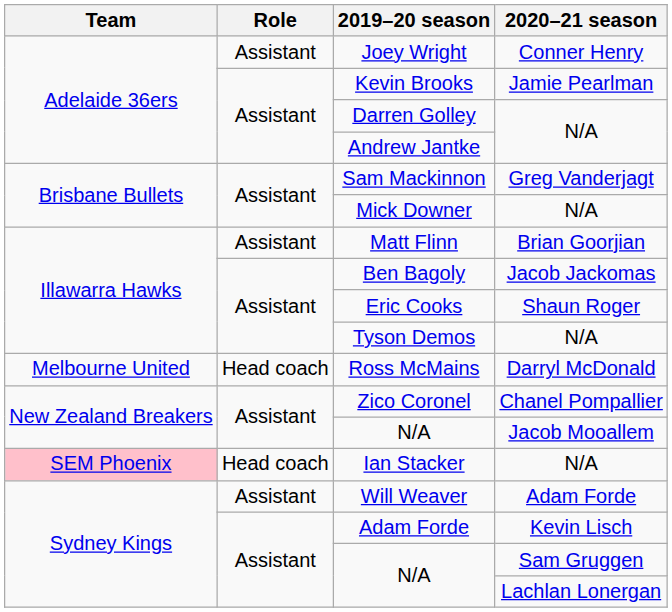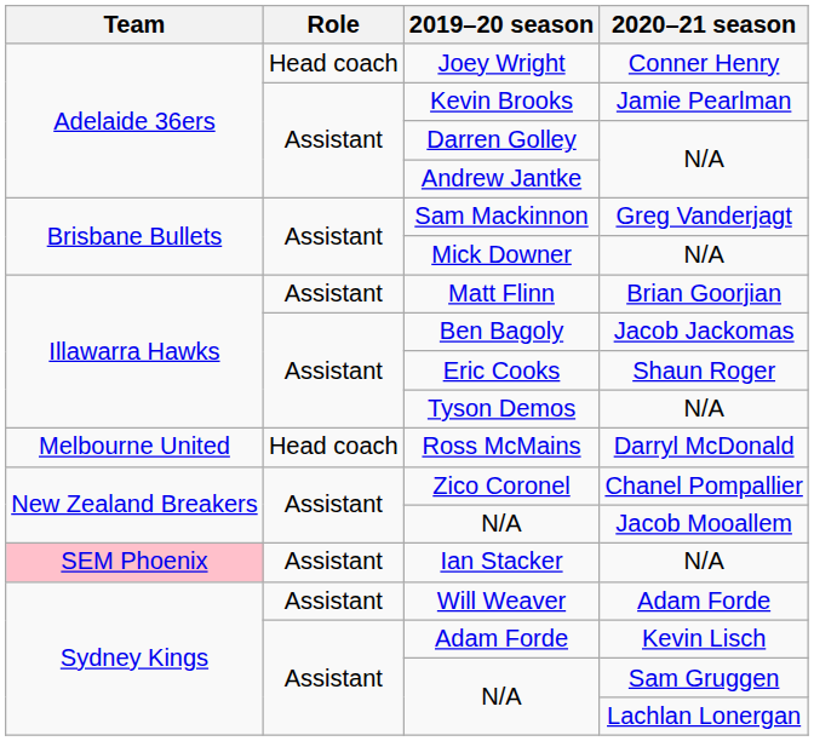Joey Wright | Role: Assistant -> Head coach
Ian Stacker | Role: Head coach -> Assistant
